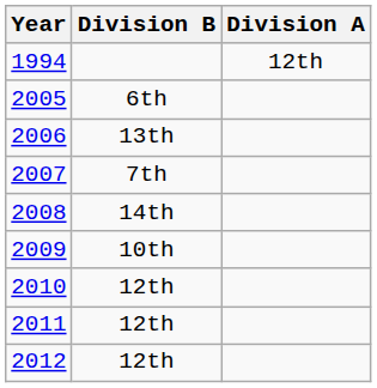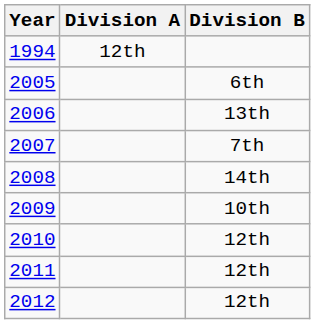columns swapped: Division A <-> Division B
